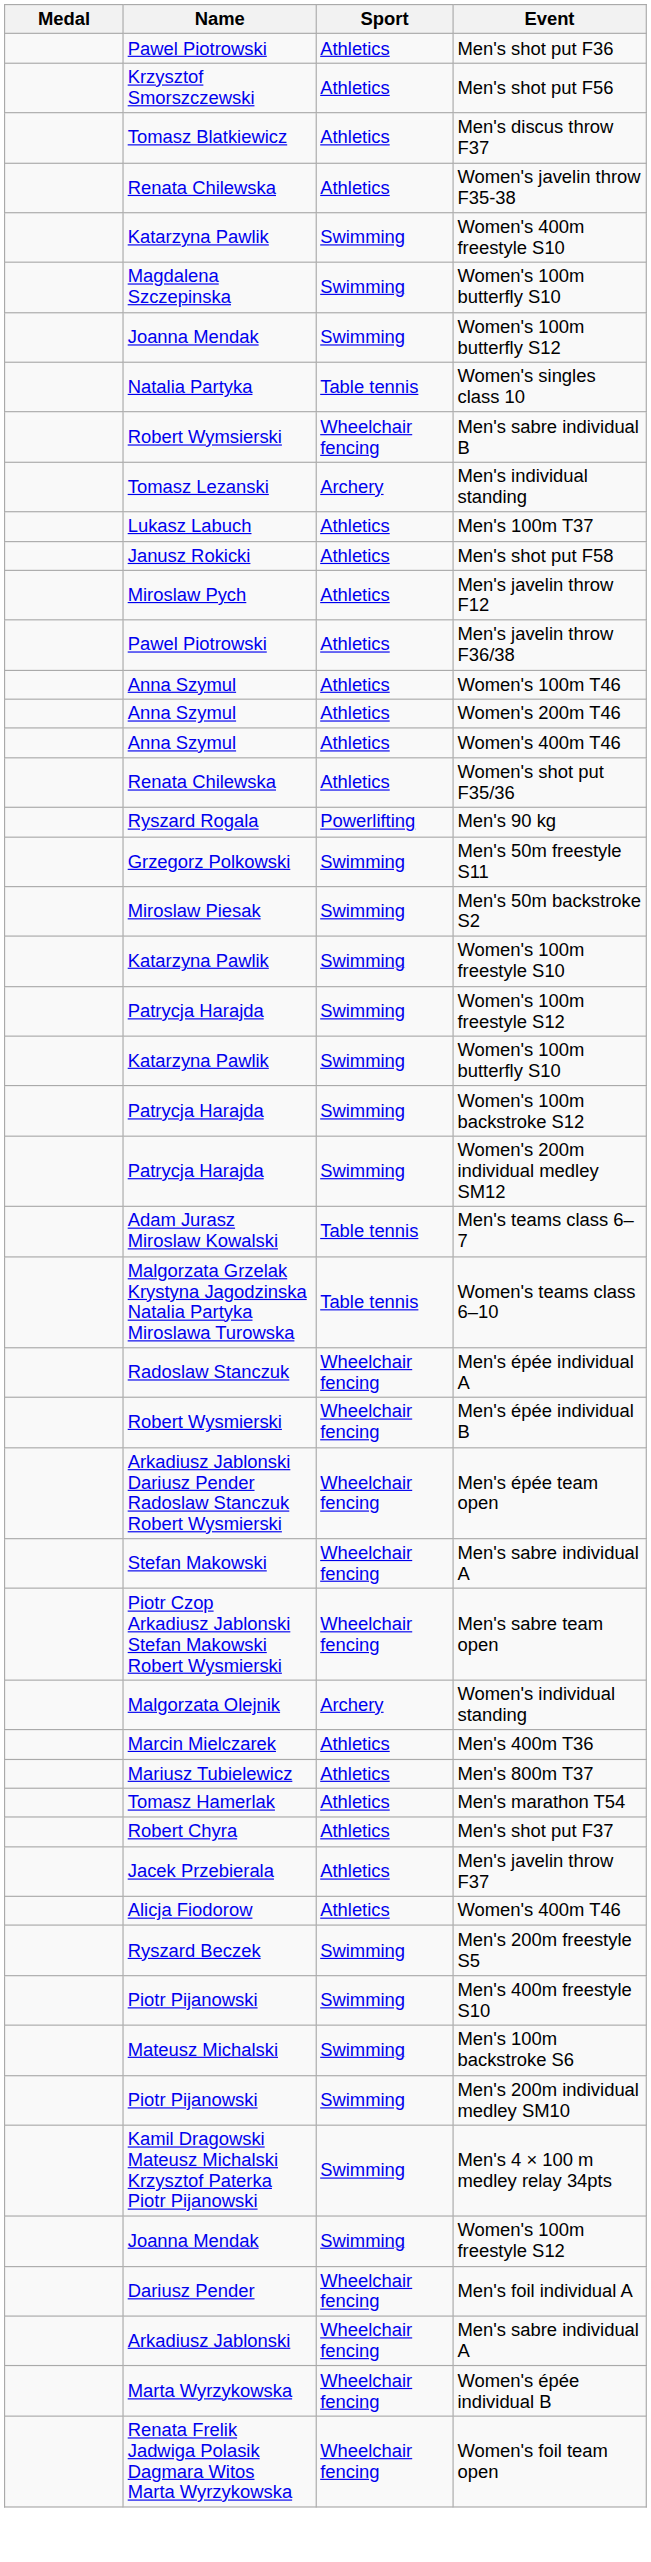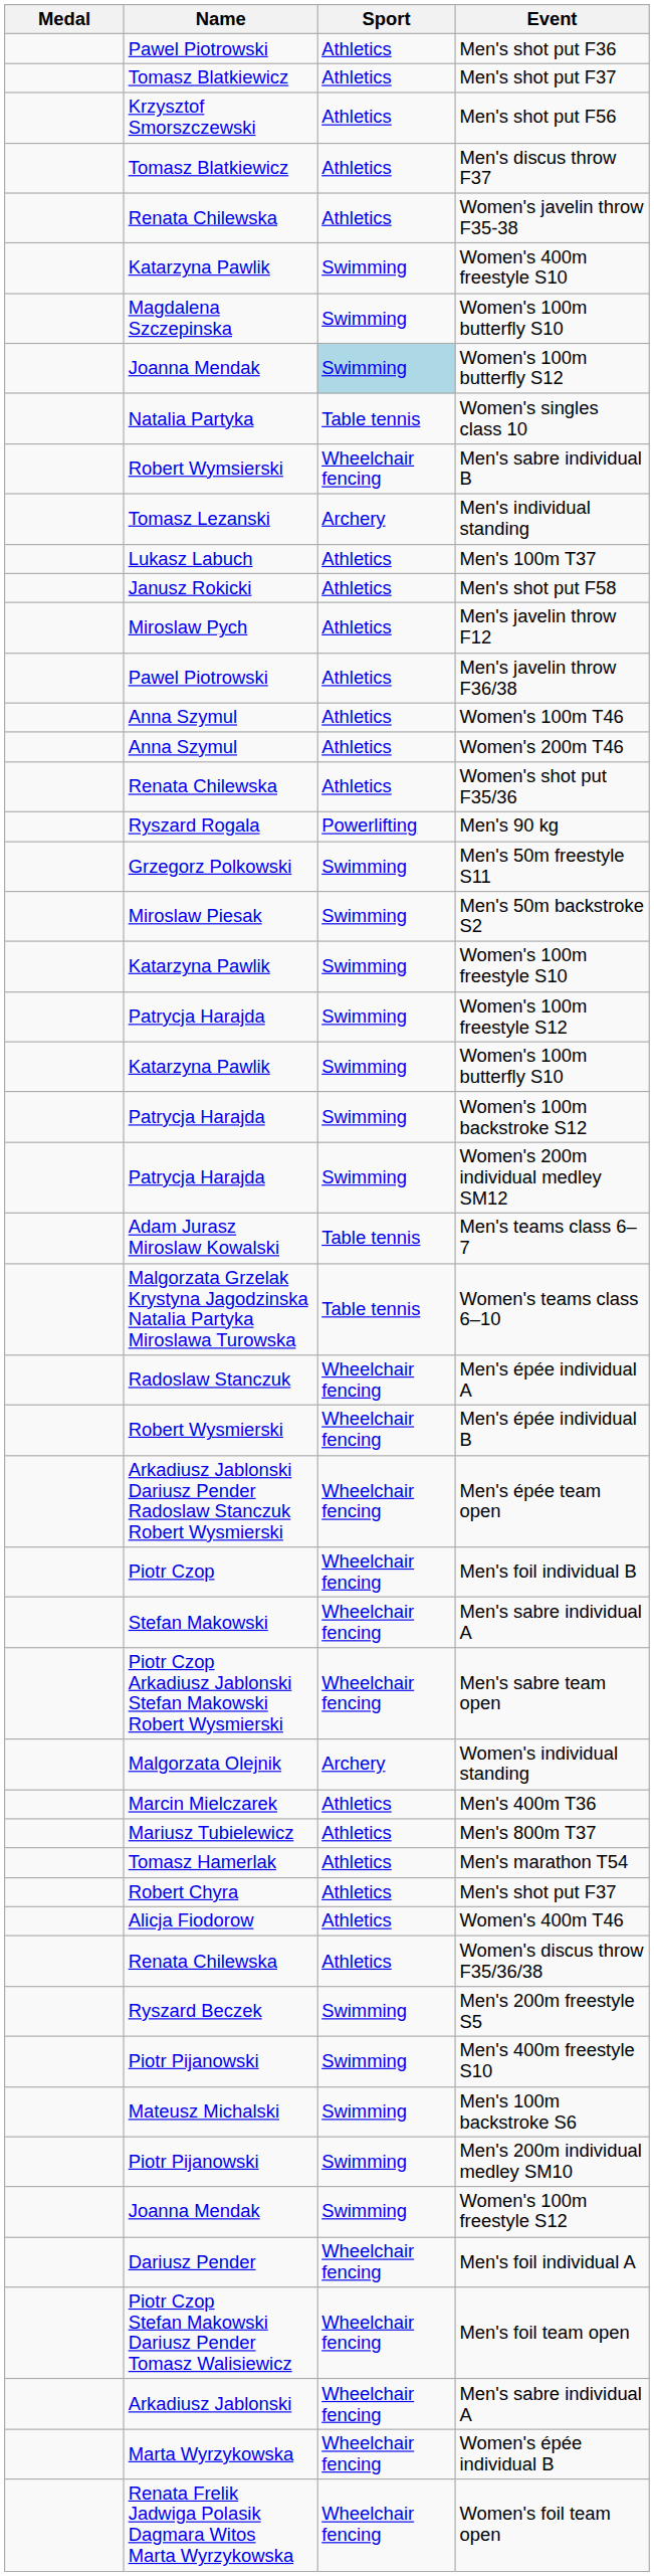+ row: Tomasz Blatkiewicz | Athletics | Men's shot put F37
Women's 100m butterfly S12 | Sport: no background -> lightblue background
- row: Anna Szymul | Athletics | Women's 400m T46
+ row: Piotr Czop | Wheelchair fencing | Men's foil individual B
- row: Jacek Przebierala | Athletics | Men's javelin throw F37
+ row: Renata Chilewska | Athletics | Women's discus throw F35/36/38
- row: Kamil Dragowski Mateusz Michalski Krzysztof Paterka Piotr Pijanowski | Swimming | Men's 4 × 100 m medley relay 34pts
+ row: Piotr Czop Stefan Makowski Dariusz Pender Tomasz Walisiewicz | Wheelchair fencing | Men's foil team open
